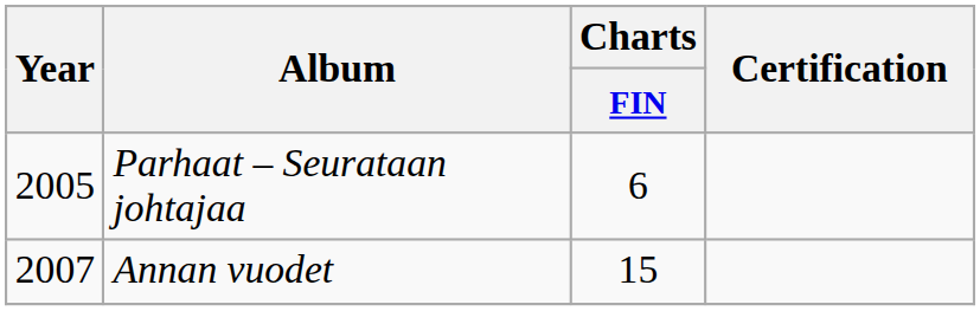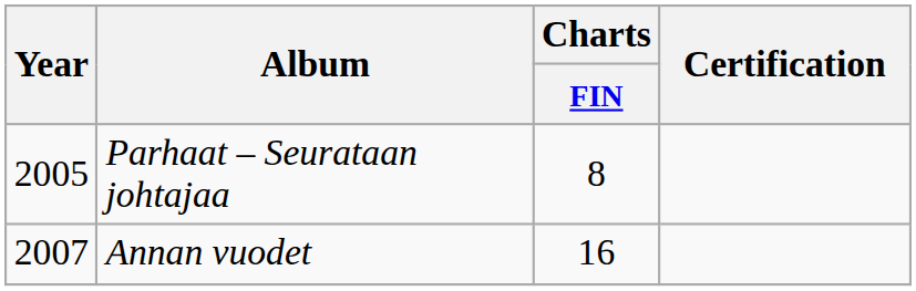Parhaat – Seurataan johtajaa | Charts / FIN: 6 -> 8
Annan vuodet | Charts / FIN: 15 -> 16
